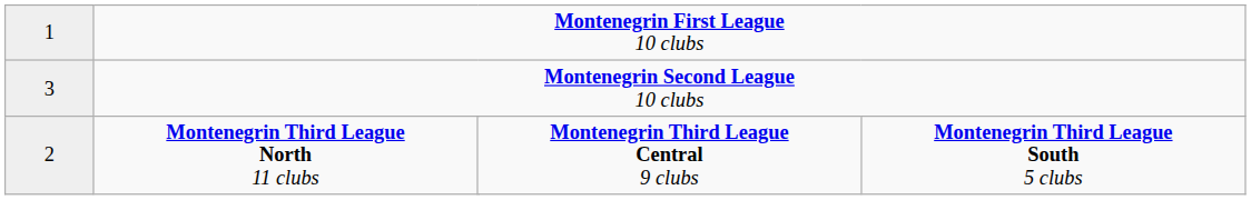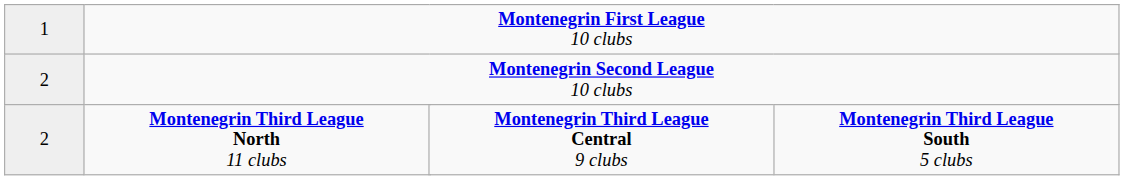Montenegrin Second League 10 clubs | column 1: 3 -> 2
